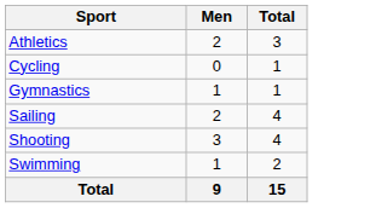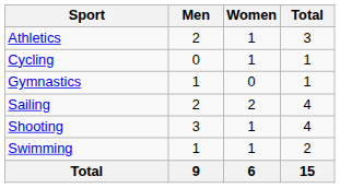+ column: Women | 1 | 1 | 0 | 2 | 1 | 1 | 6
